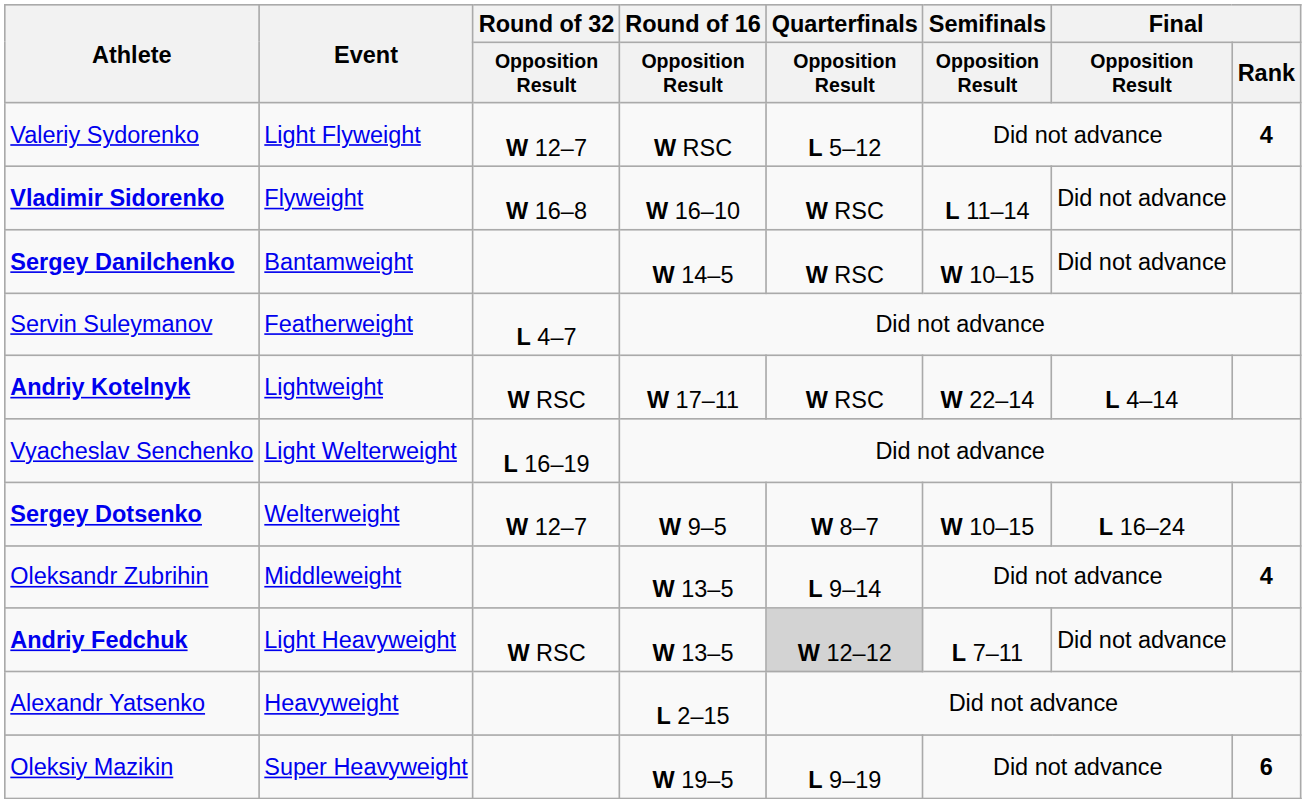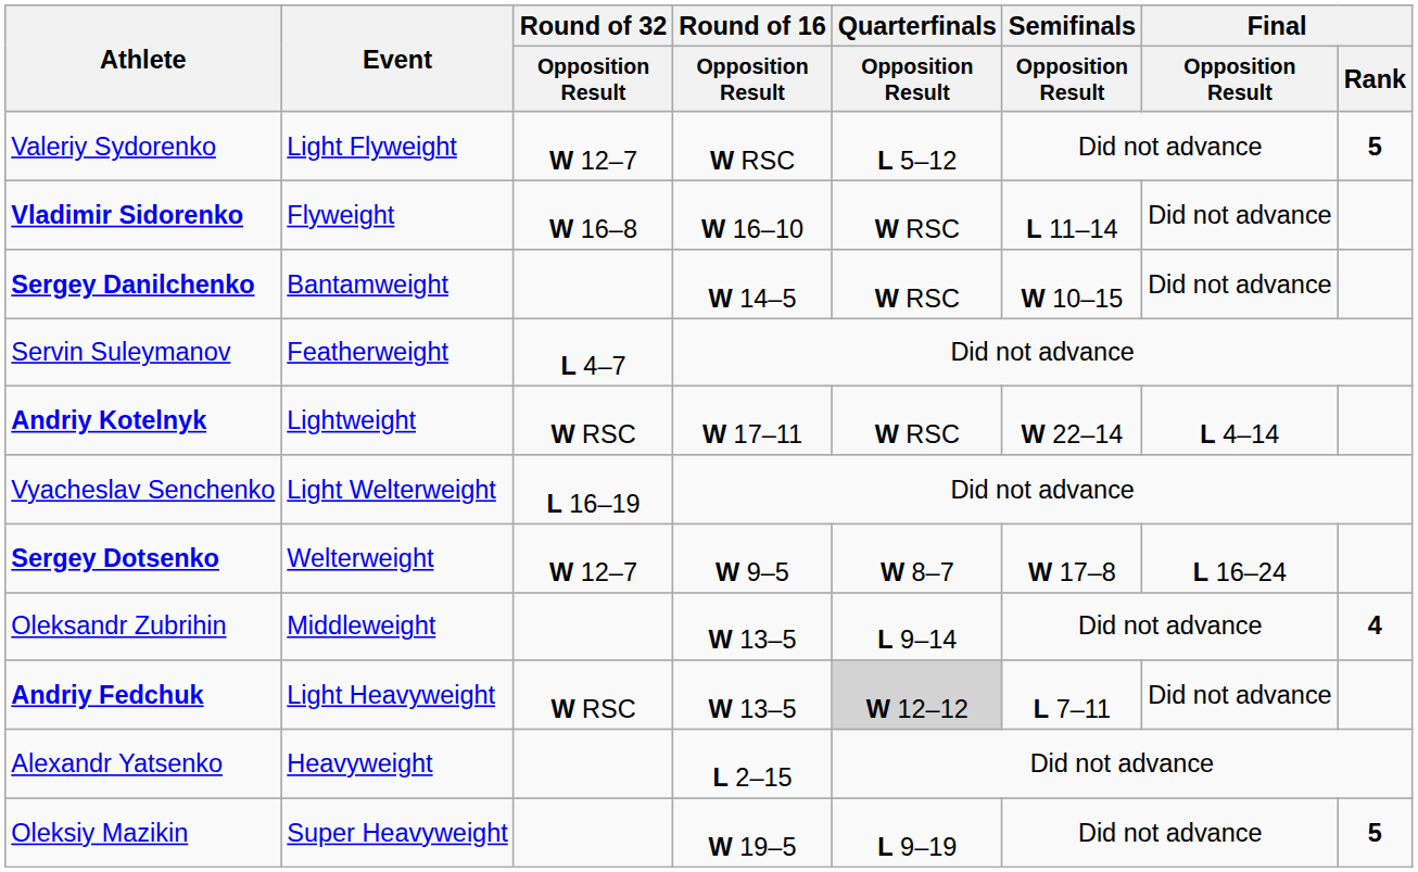Valeriy Sydorenko | Final / Rank: 4 -> 5
Sergey Dotsenko | Semifinals / Opposition Result: W 10–15 -> W 17–8
Oleksiy Mazikin | Final / Rank: 6 -> 5
